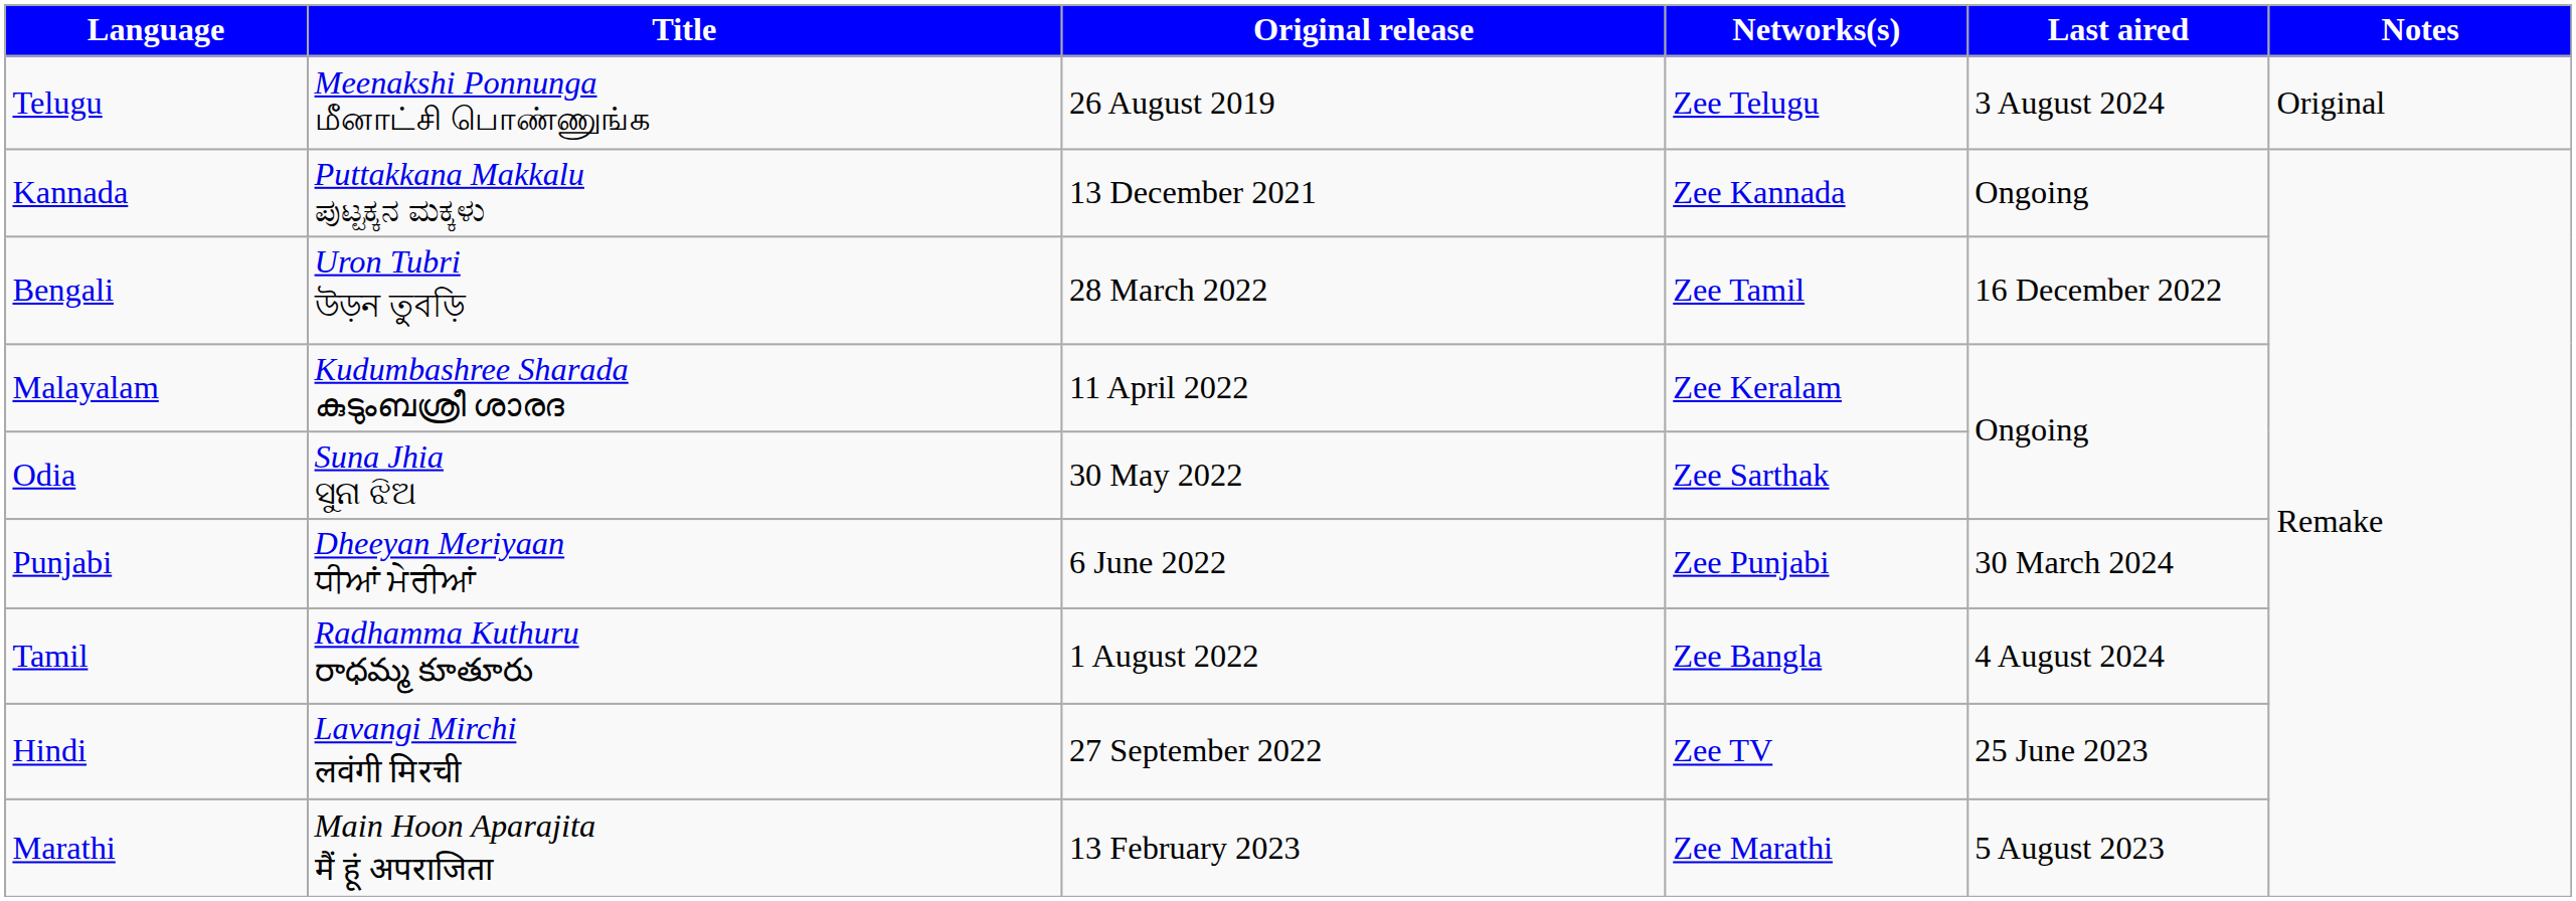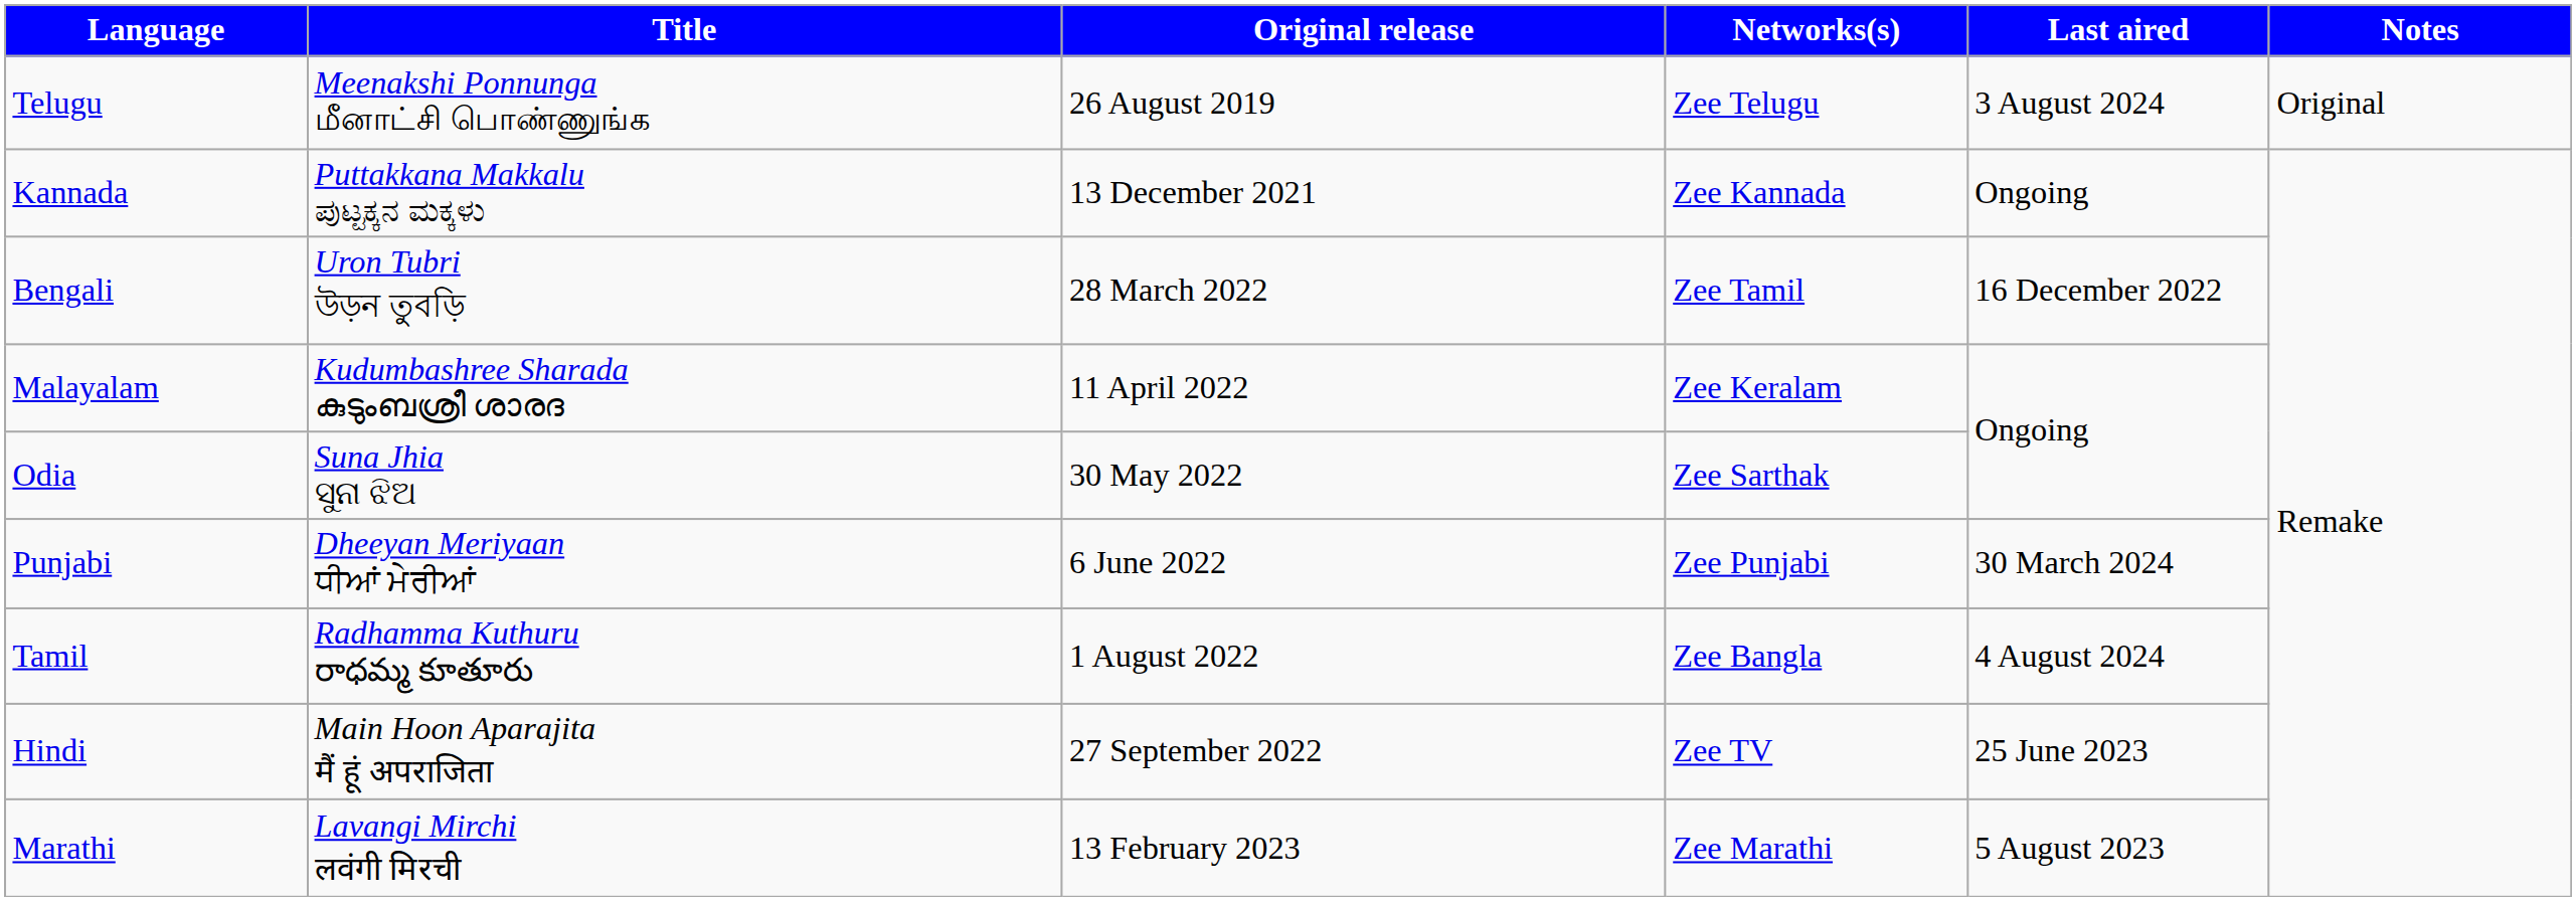Hindi | Title: Lavangi Mirchi लवंगी मिरची -> Main Hoon Aparajita मैं हूं अपराजिता
Marathi | Title: Main Hoon Aparajita मैं हूं अपराजिता -> Lavangi Mirchi लवंगी मिरची
